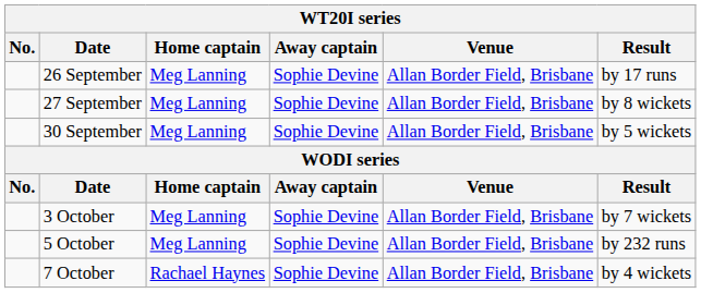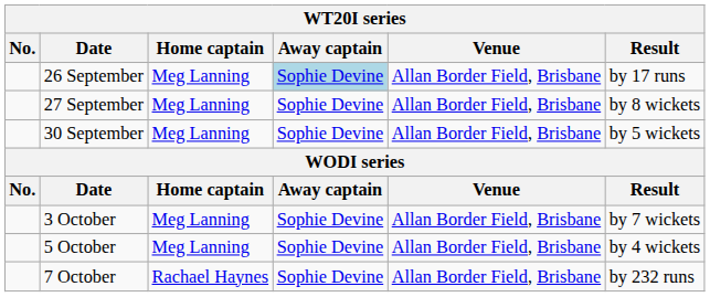26 September | Away captain: no background -> lightblue background
5 October | Result: by 232 runs -> by 4 wickets
7 October | Result: by 4 wickets -> by 232 runs
